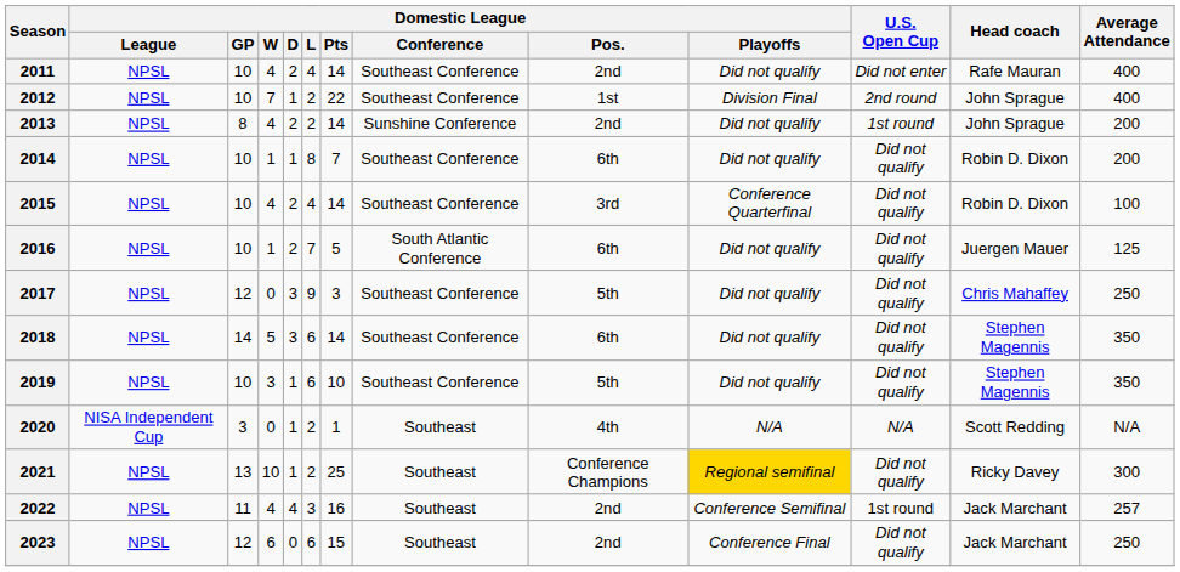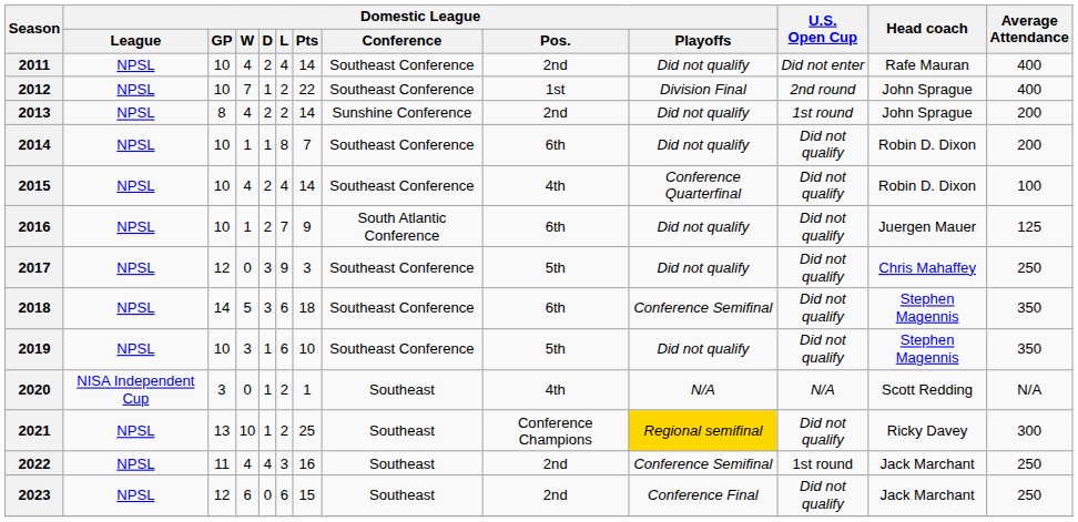2015 | Domestic League / Pos.: 3rd -> 4th
2016 | Domestic League / Pts: 5 -> 9
2018 | Domestic League / Pts: 14 -> 18
2018 | Domestic League / Playoffs: Did not qualify -> Conference Semifinal
2022 | Average Attendance: 257 -> 250
